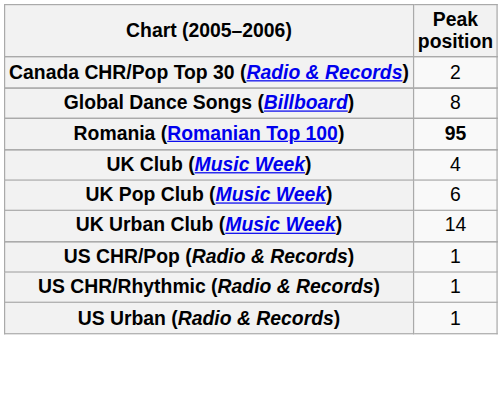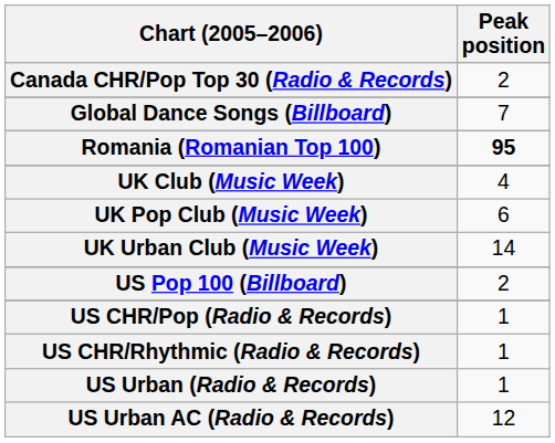Global Dance Songs (Billboard) | Peak position: 8 -> 7
+ row: US Pop 100 (Billboard) | 2
+ row: US Urban AC (Radio & Records) | 12
